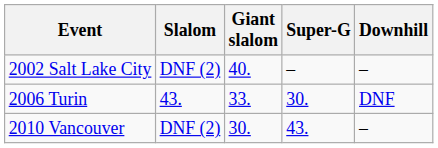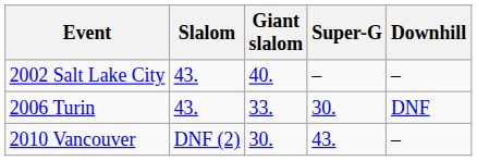2002 Salt Lake City | Slalom: DNF (2) -> 43.
